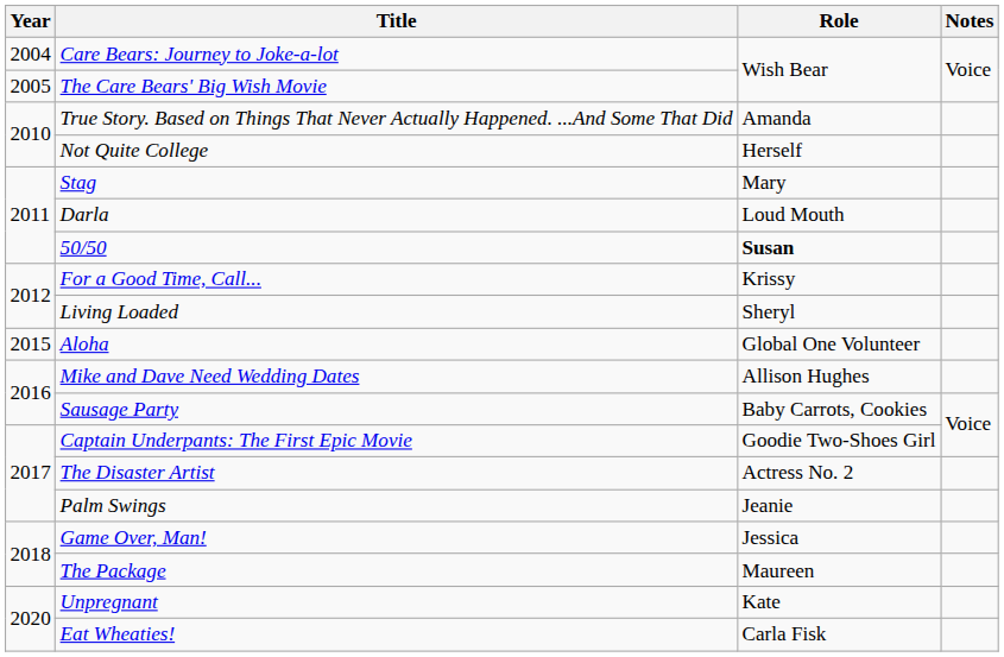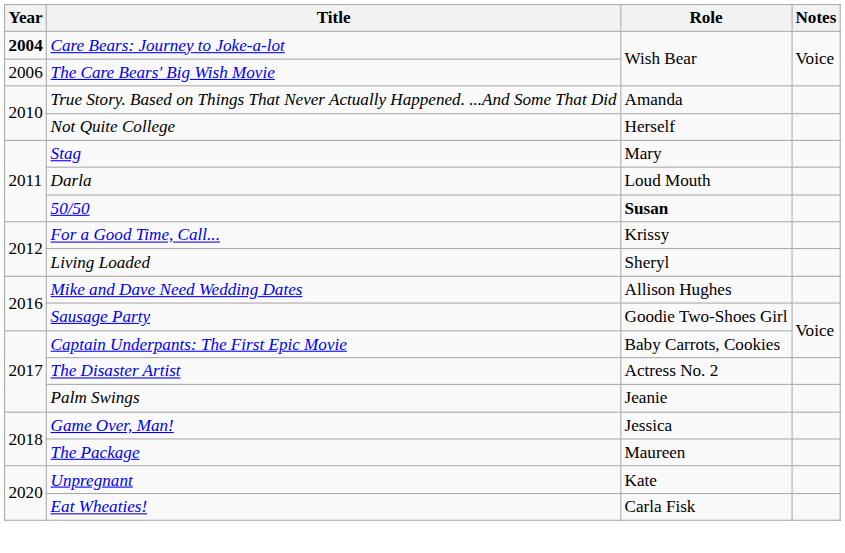Care Bears: Journey to Joke-a-lot | Year: normal -> bold
The Care Bears' Big Wish Movie | Year: 2005 -> 2006
- row: 2015 | Aloha | Global One Volunteer
Sausage Party | Role: Baby Carrots, Cookies -> Goodie Two-Shoes Girl
Captain Underpants: The First Epic Movie | Role: Goodie Two-Shoes Girl -> Baby Carrots, Cookies
